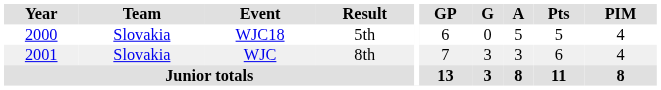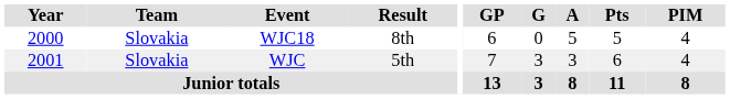WJC18 | Result: 5th -> 8th
WJC | Result: 8th -> 5th
